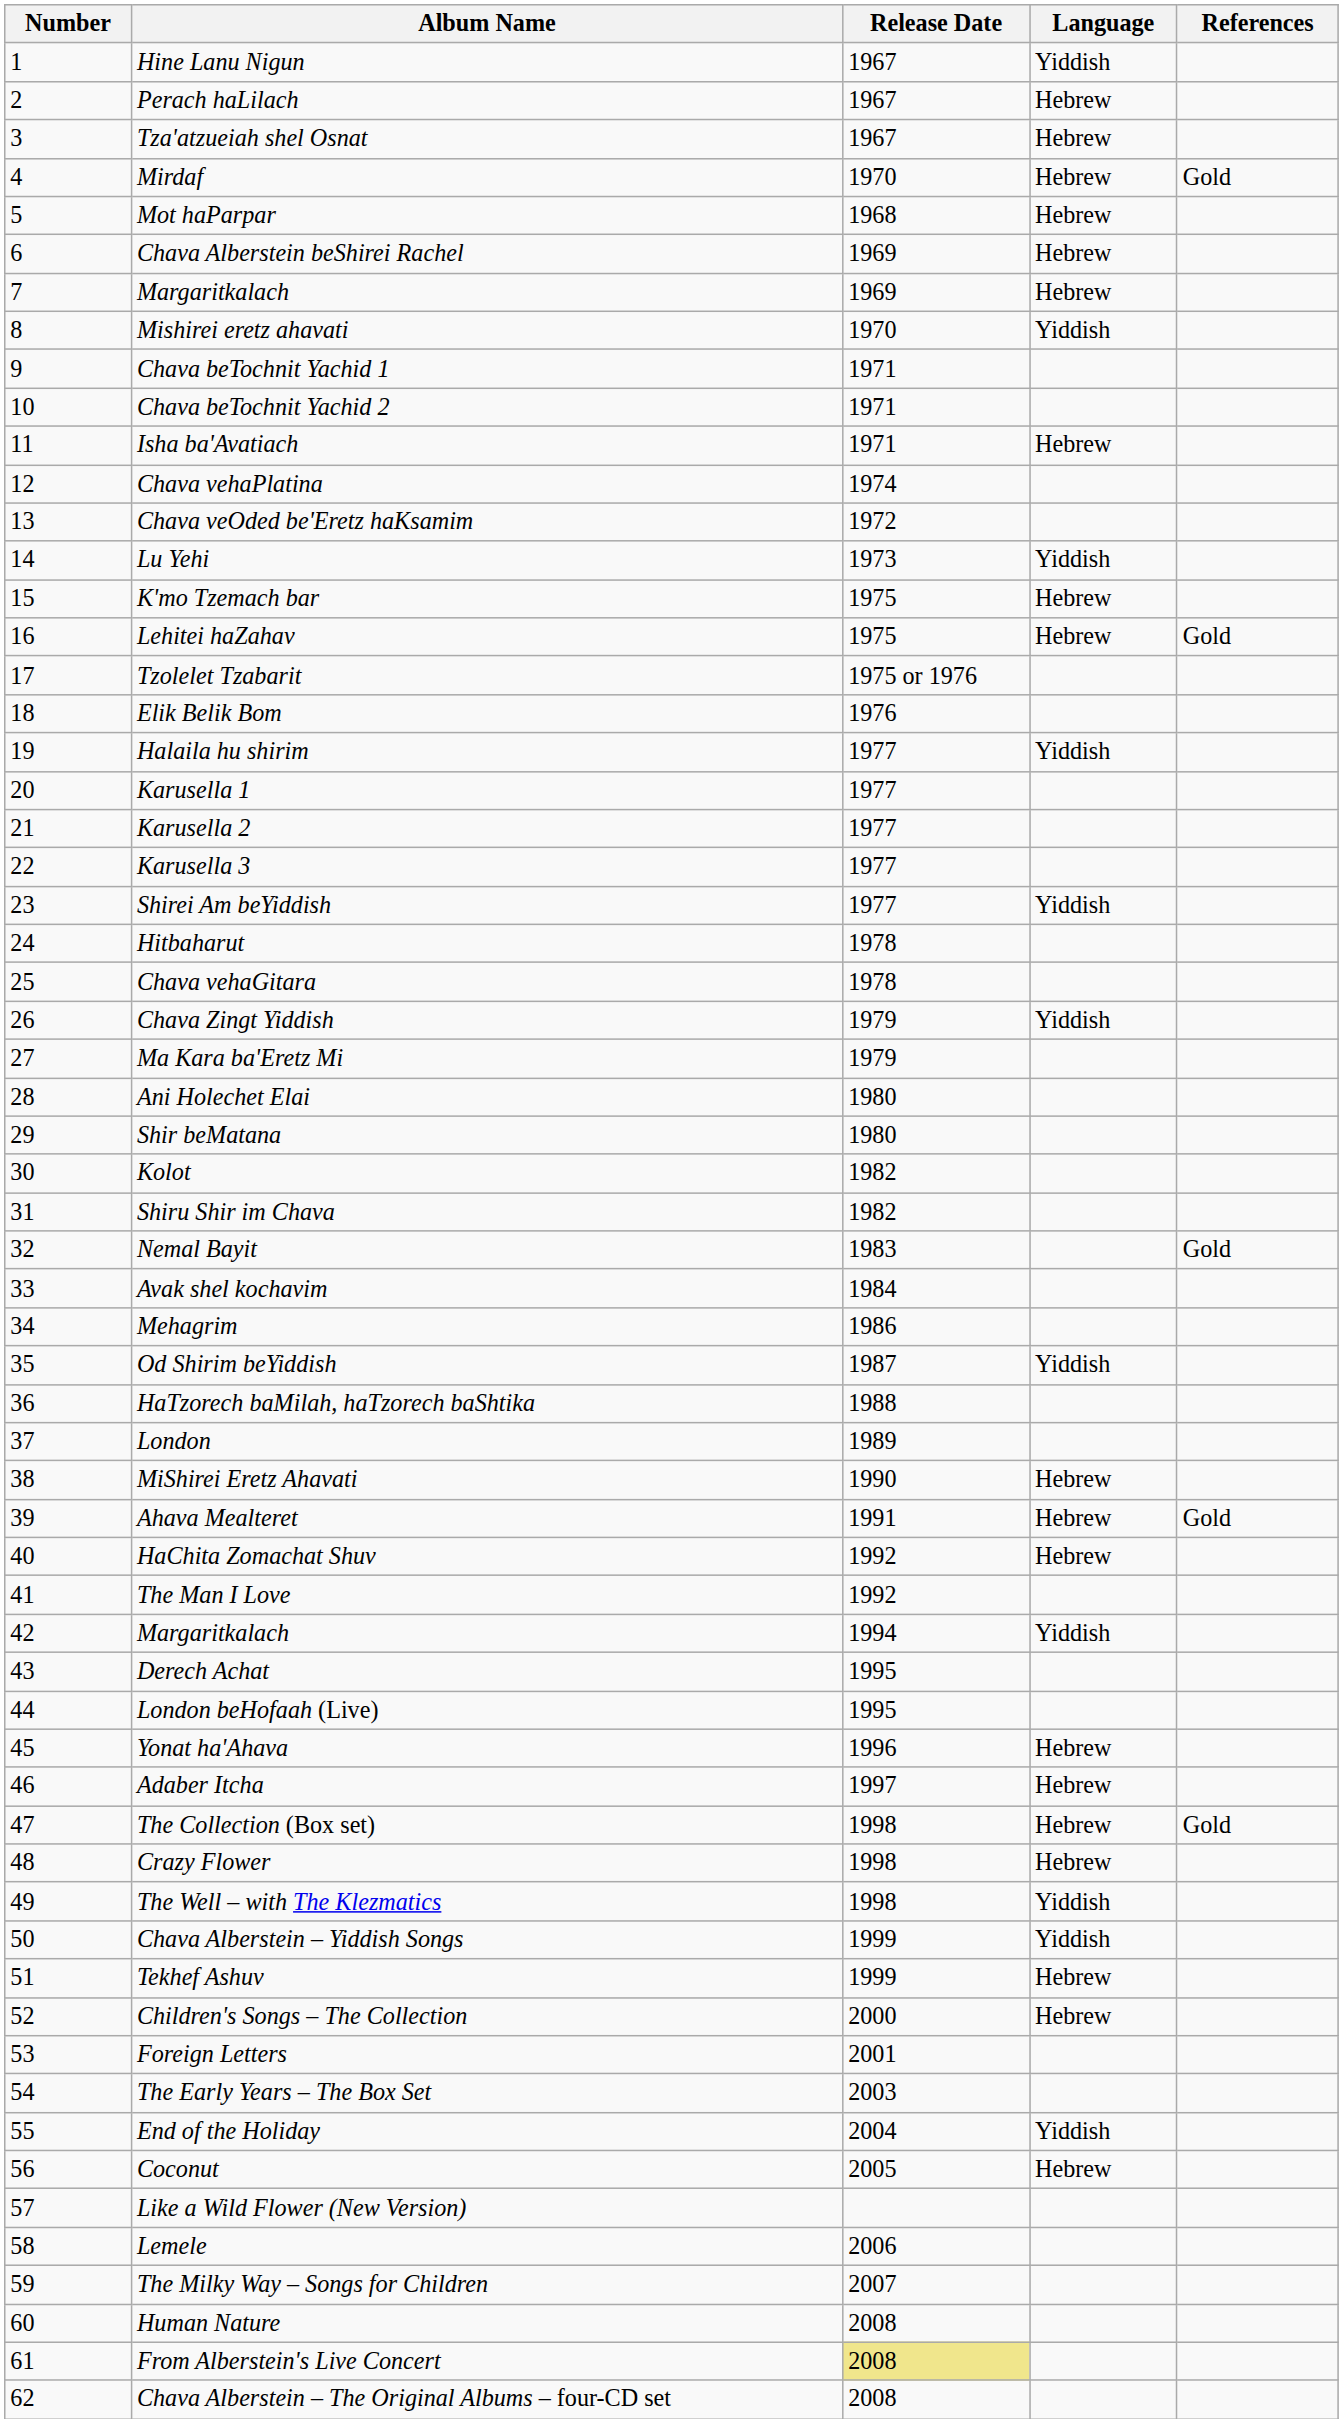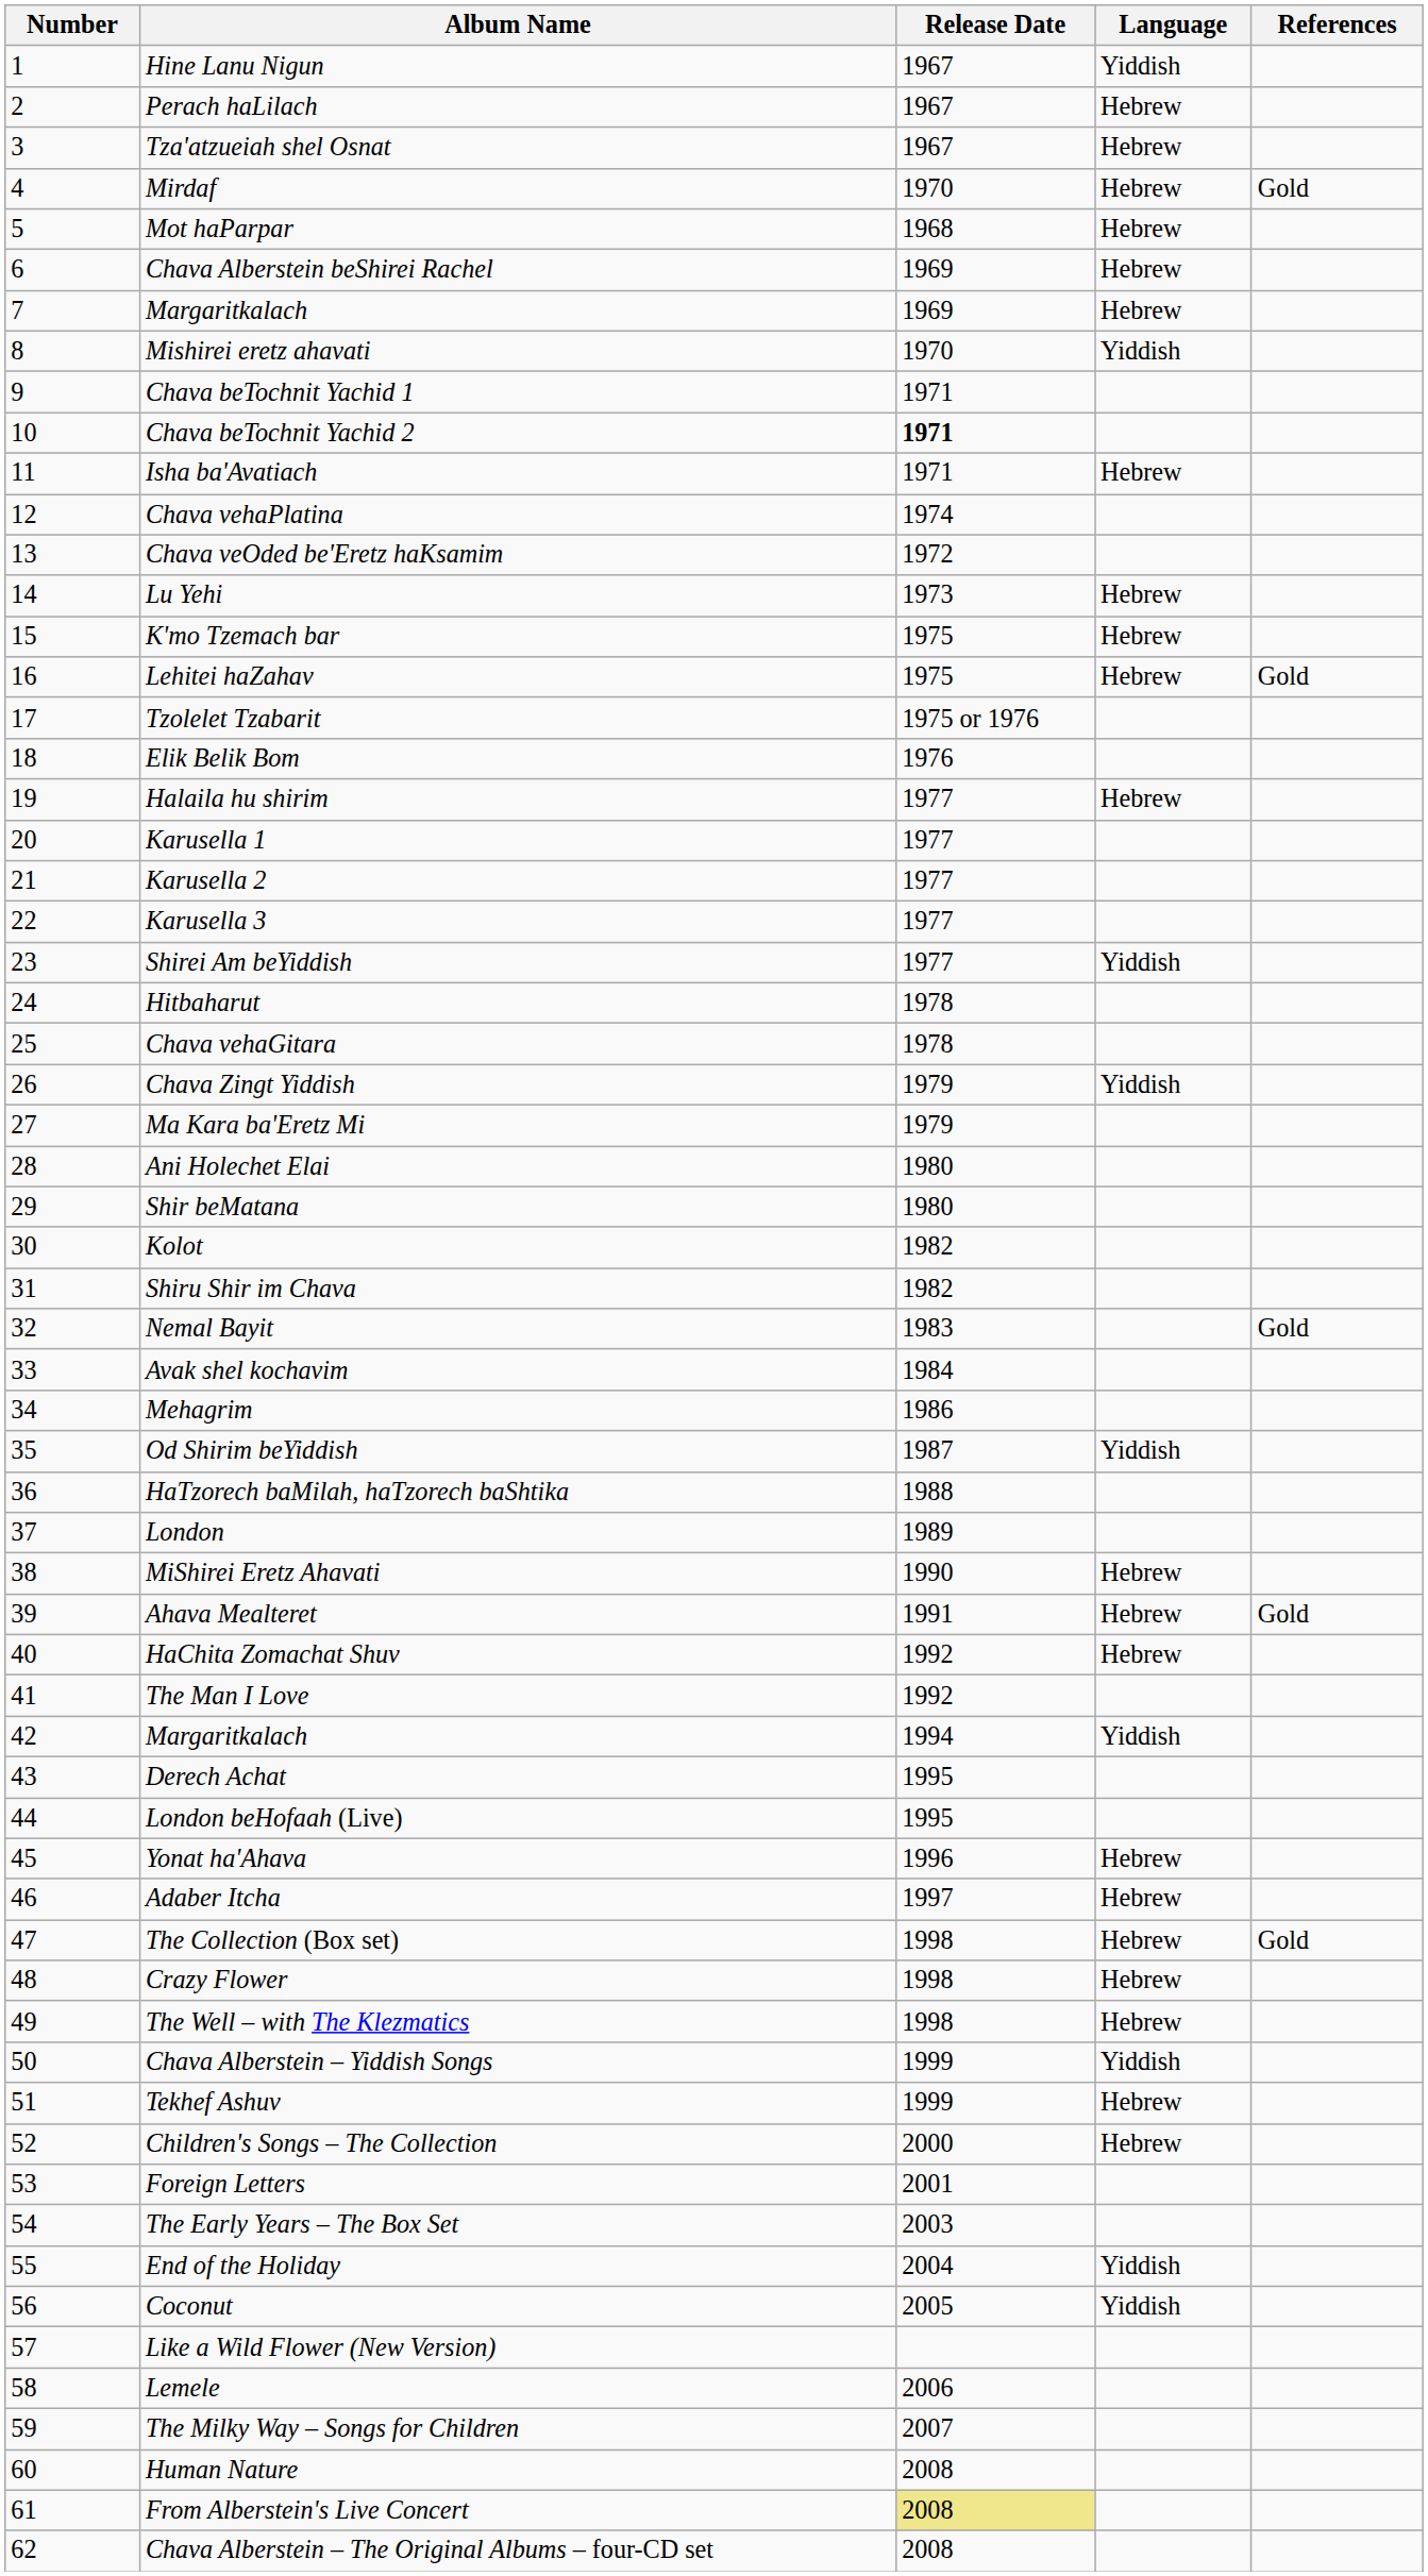Chava beTochnit Yachid 2 | Release Date: normal -> bold
Lu Yehi | Language: Yiddish -> Hebrew
Halaila hu shirim | Language: Yiddish -> Hebrew
The Well – with The Klezmatics | Language: Yiddish -> Hebrew
Coconut | Language: Hebrew -> Yiddish
